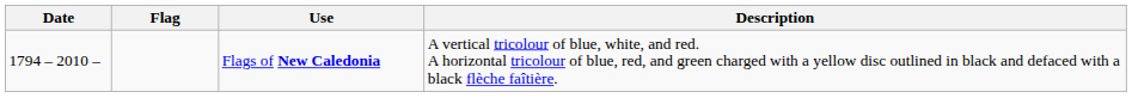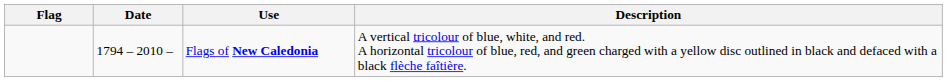columns swapped: Flag <-> Date
